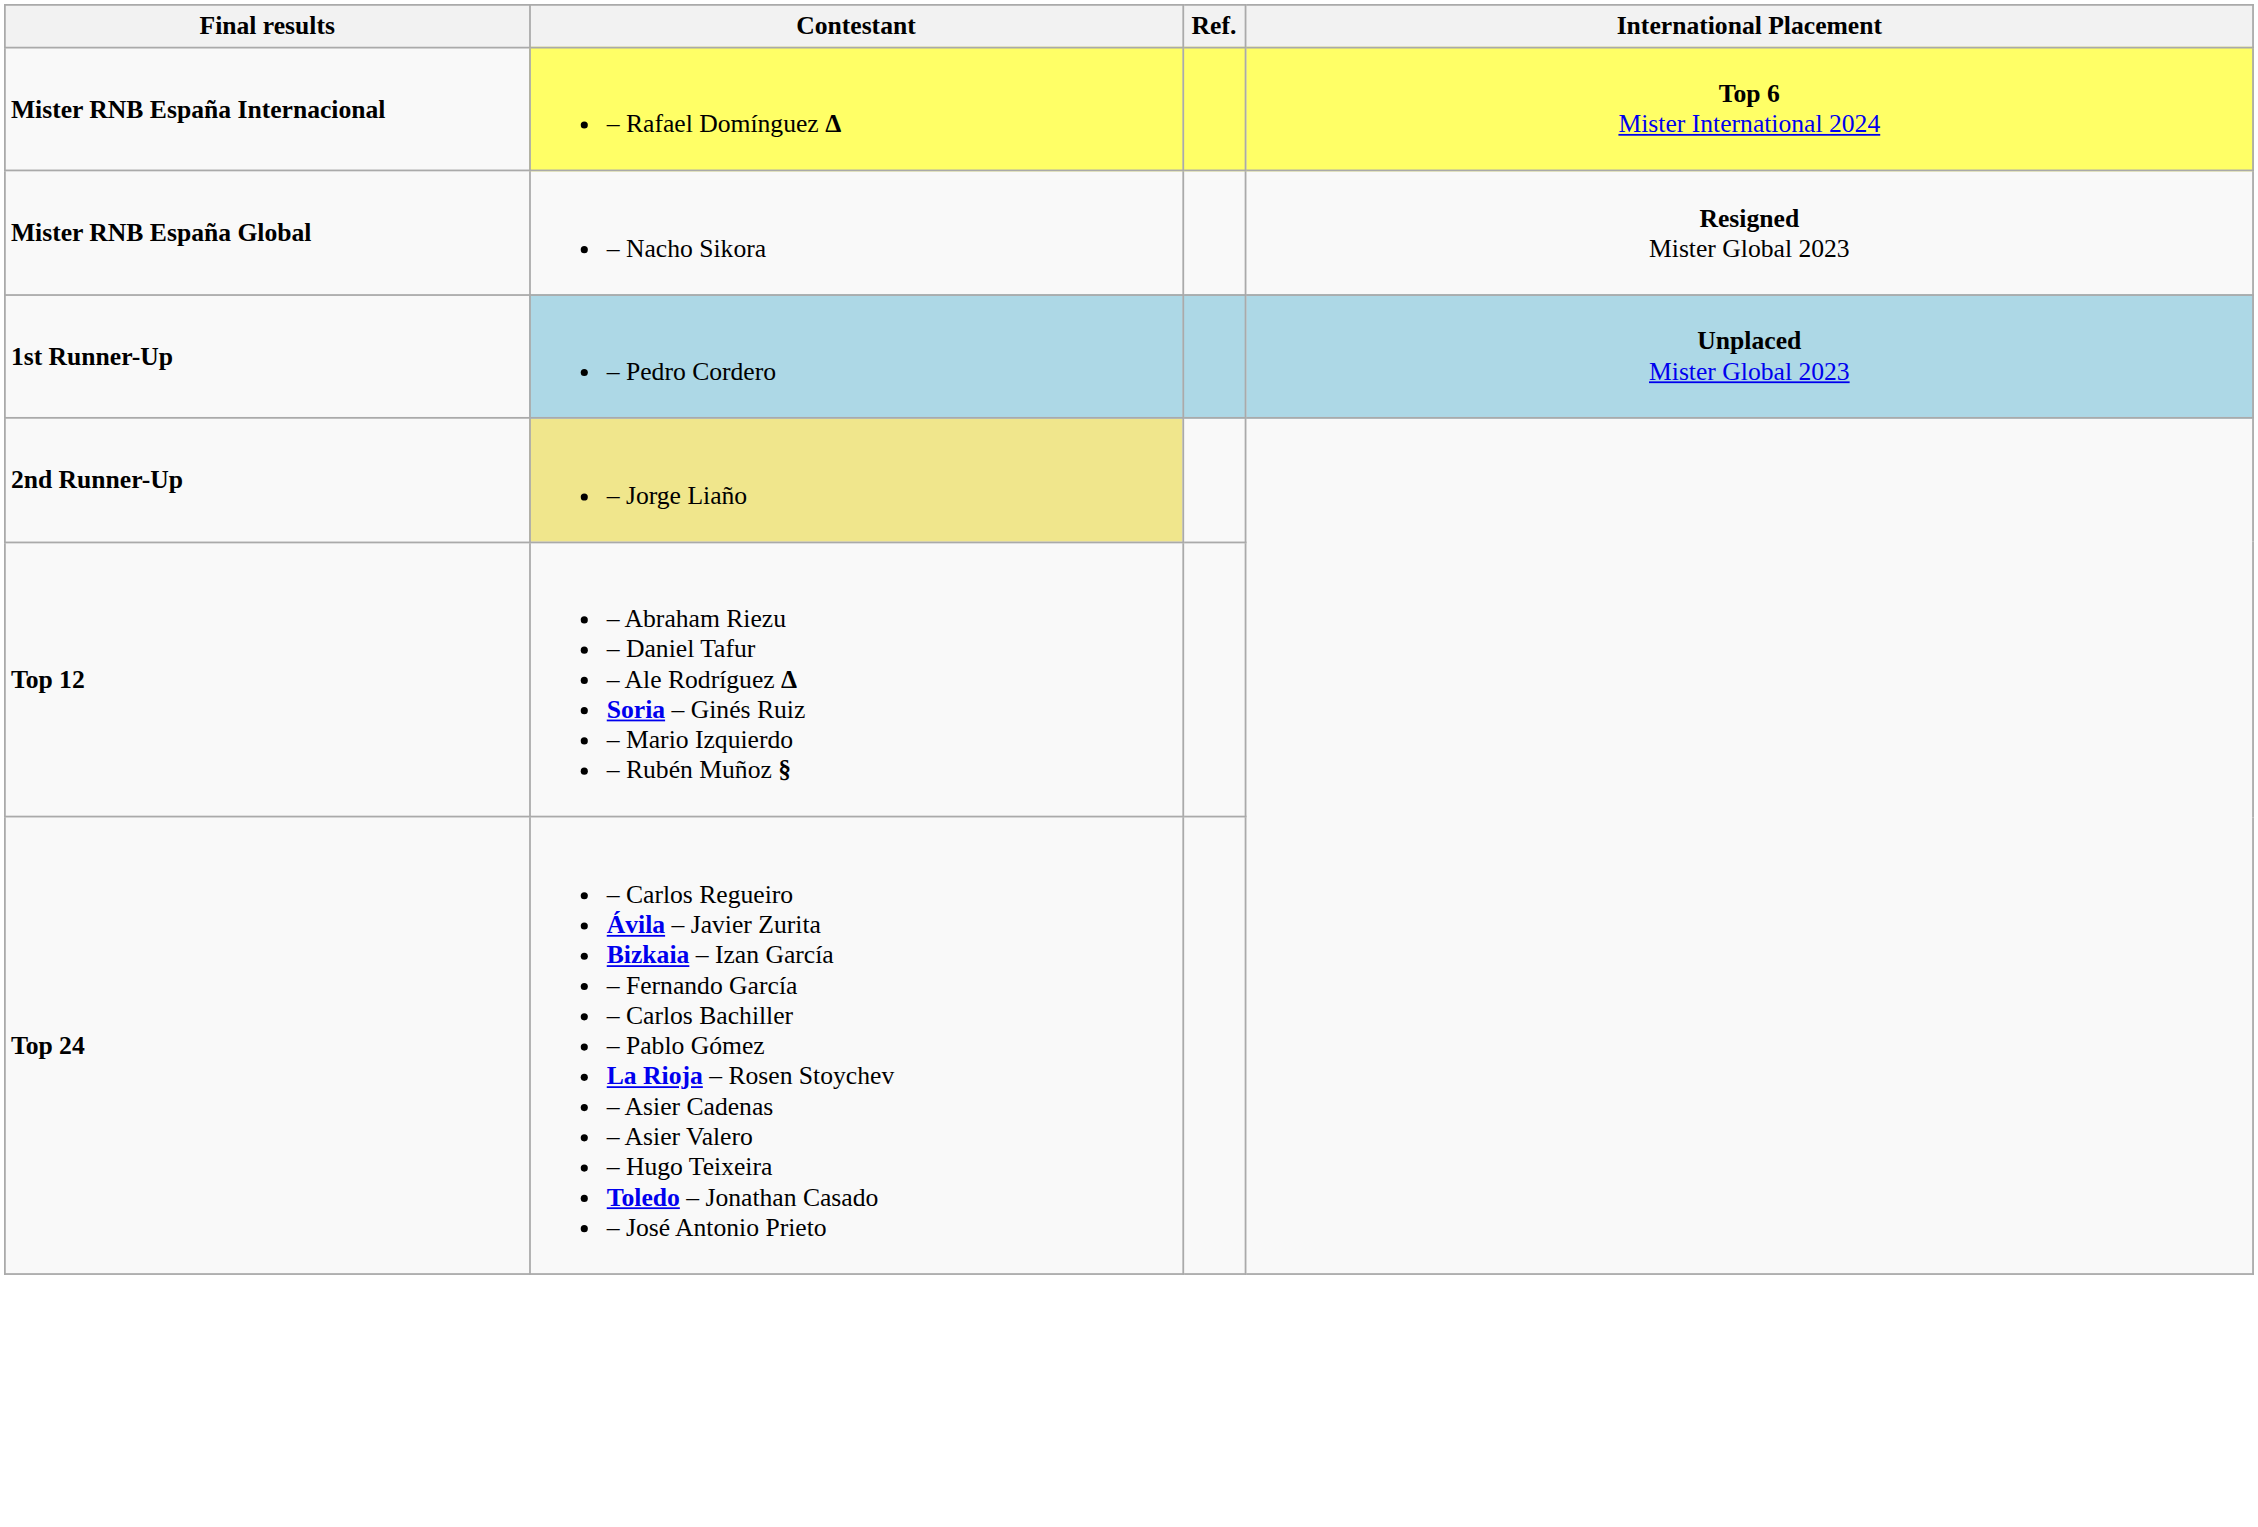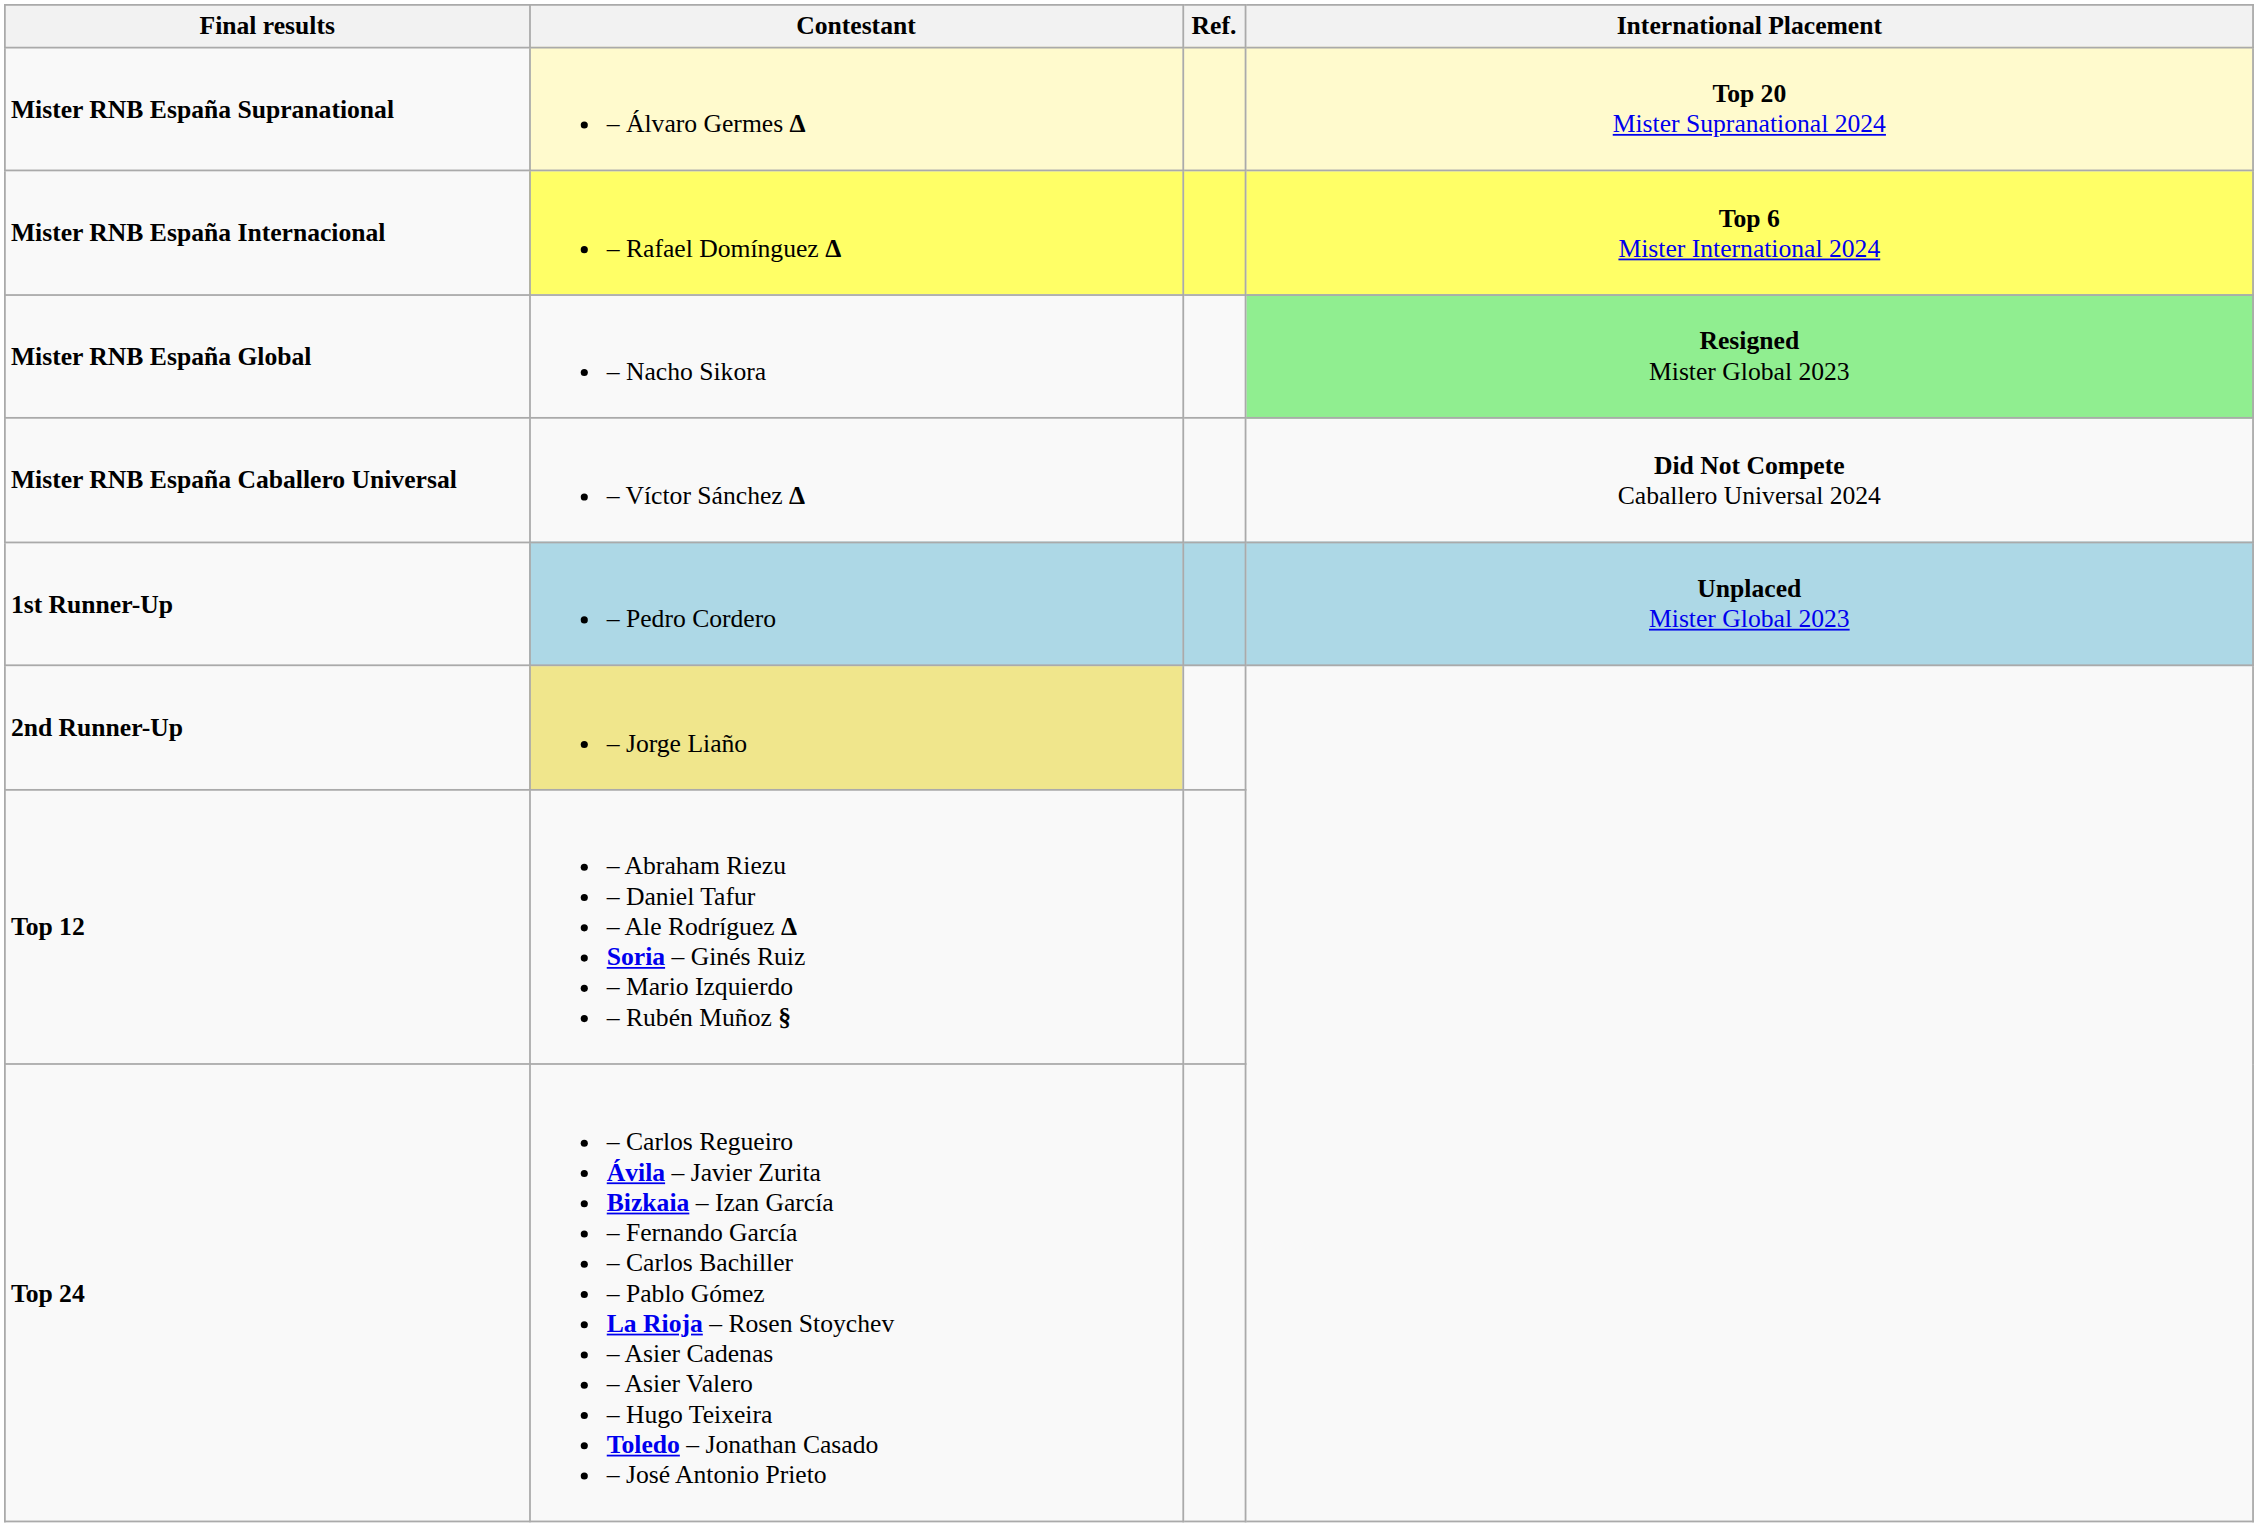+ row: Mister RNB España Supranational | – Álvaro Germes Δ | Top 20 Mister Supranational 2024
Mister RNB España Global | International Placement: no background -> lightgreen background
+ row: Mister RNB España Caballero Universal | – Víctor Sánchez Δ | Did Not Compete Caballero Universal 2024
